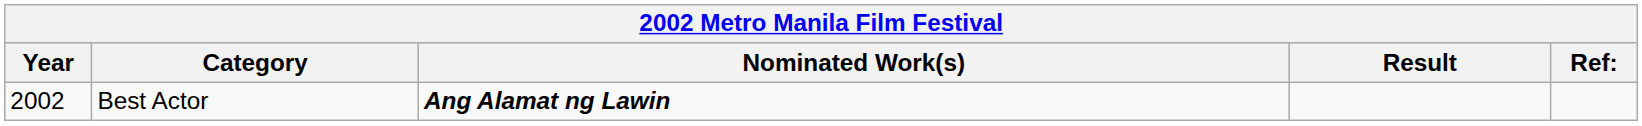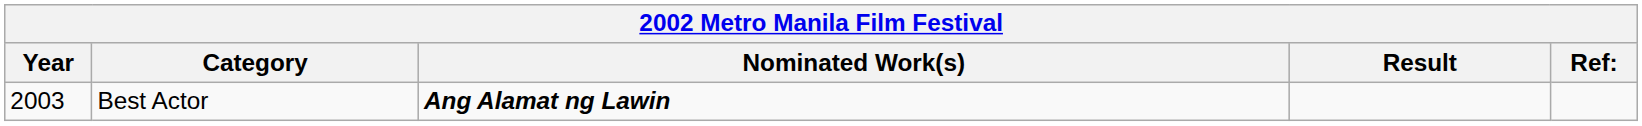Best Actor | Year: 2002 -> 2003
